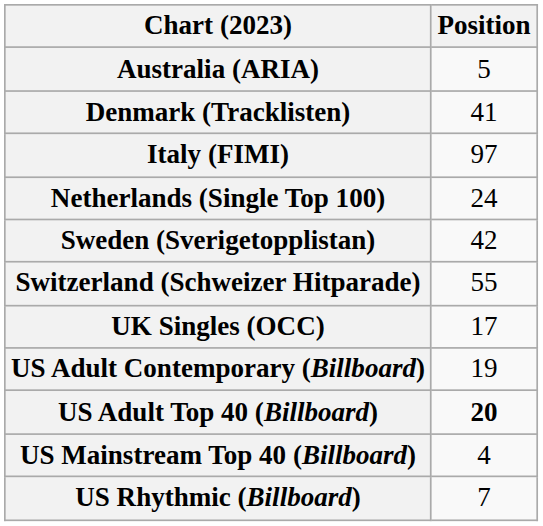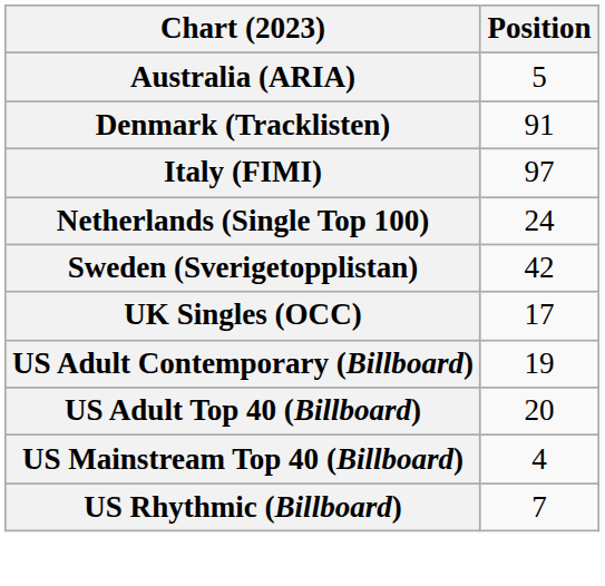Denmark (Tracklisten) | Position: 41 -> 91
- row: Switzerland (Schweizer Hitparade) | 55
US Adult Top 40 (Billboard) | Position: bold -> normal
